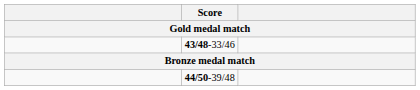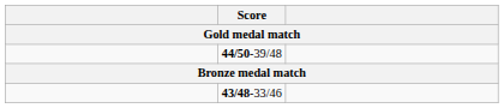rows swapped: 44/50-39/48 <-> 43/48-33/46
